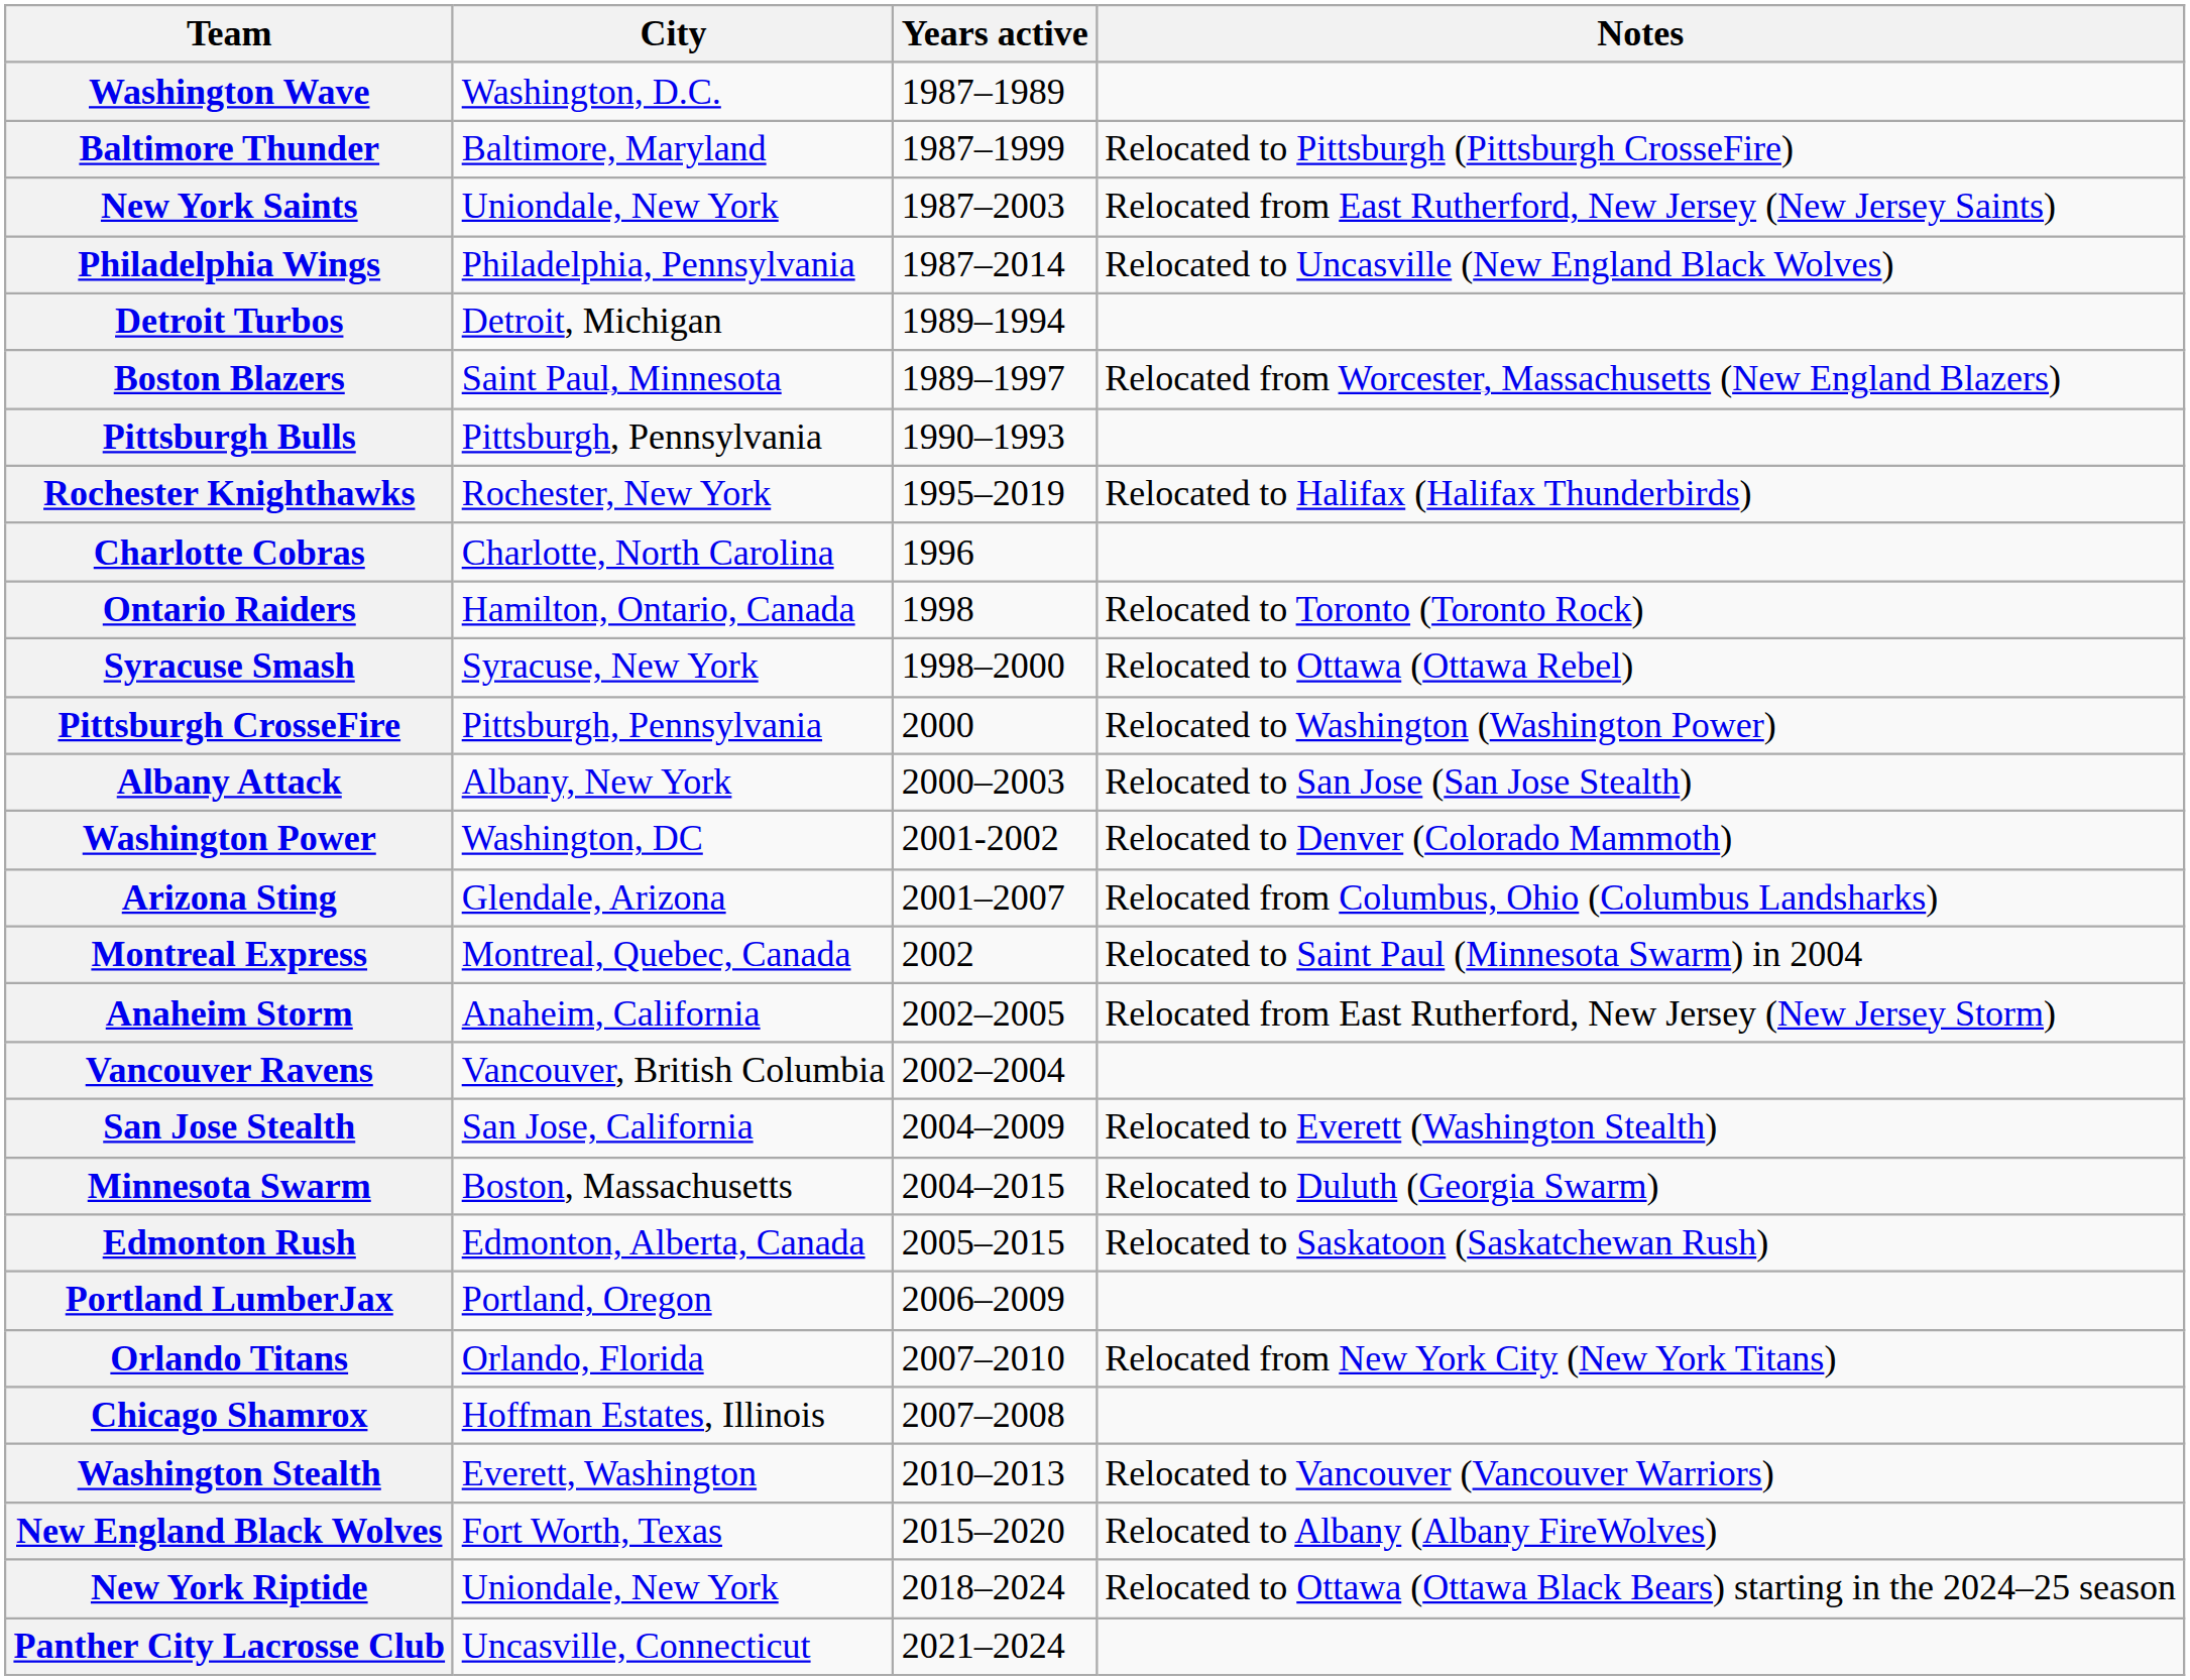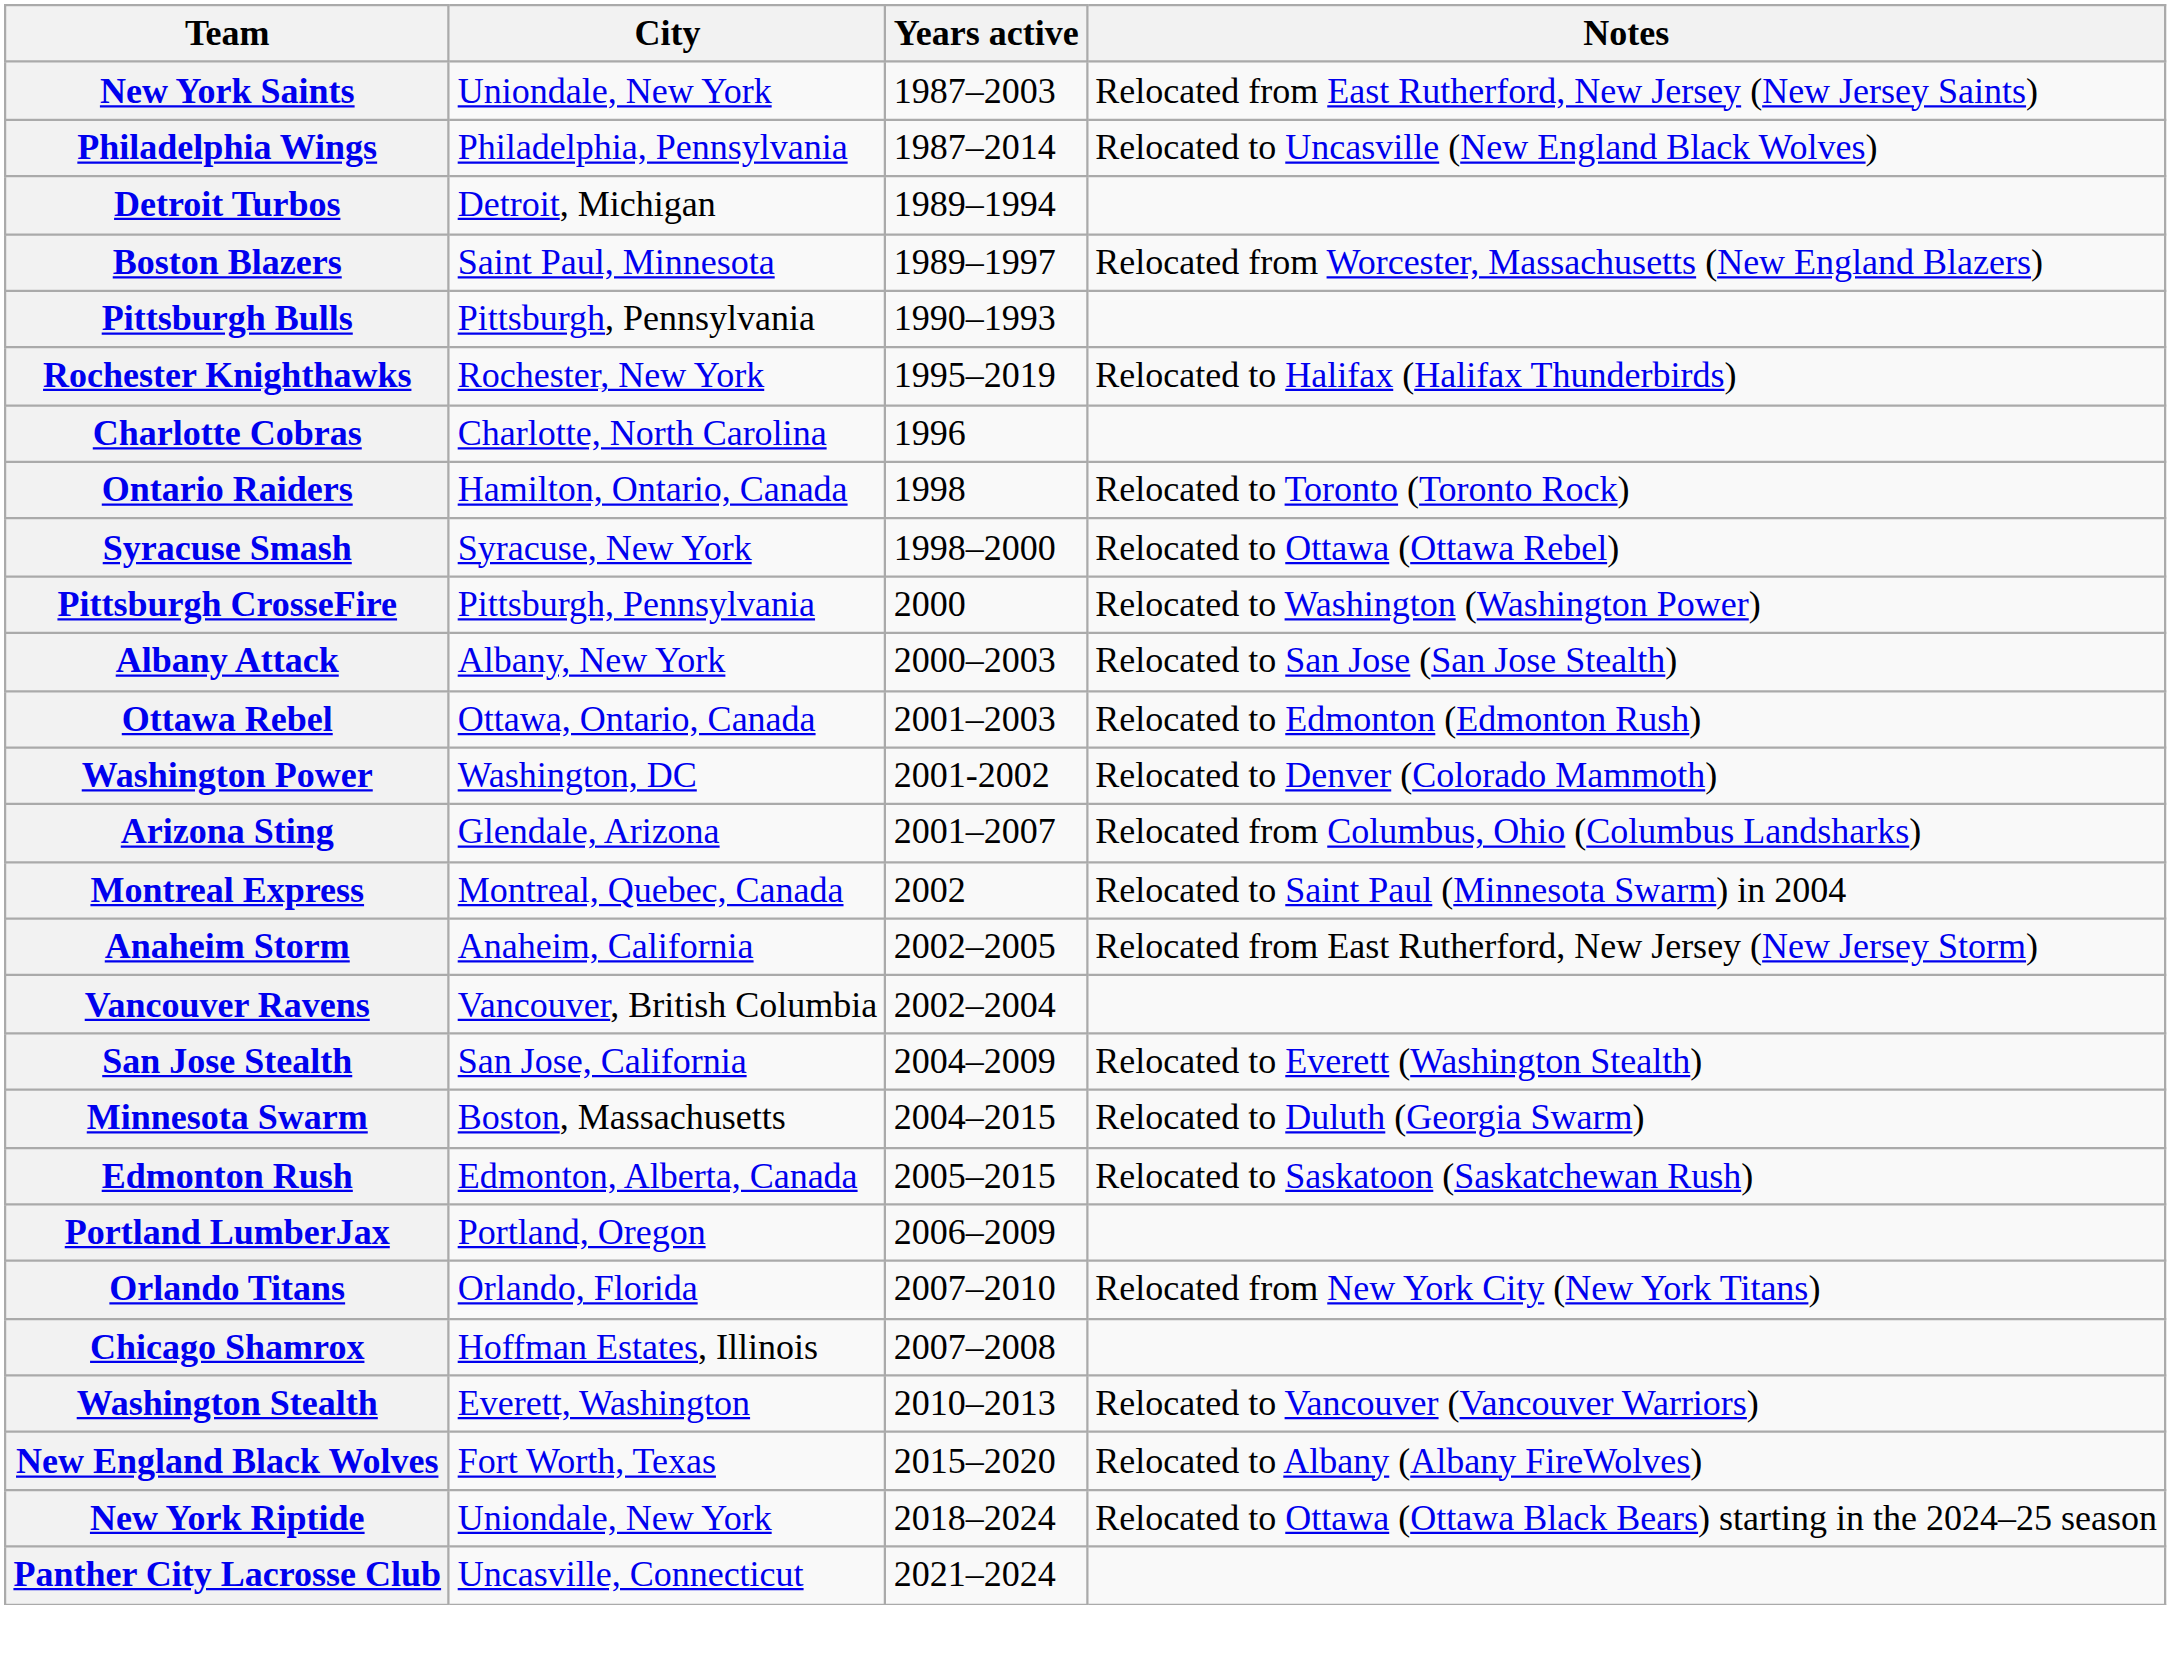- row: Washington Wave | Washington, D.C. | 1987–1989
- row: Baltimore Thunder | Baltimore, Maryland | 1987–1999 | Relocated to Pittsburgh (Pittsburgh CrosseFire)
+ row: Ottawa Rebel | Ottawa, Ontario, Canada | 2001–2003 | Relocated to Edmonton (Edmonton Rush)
